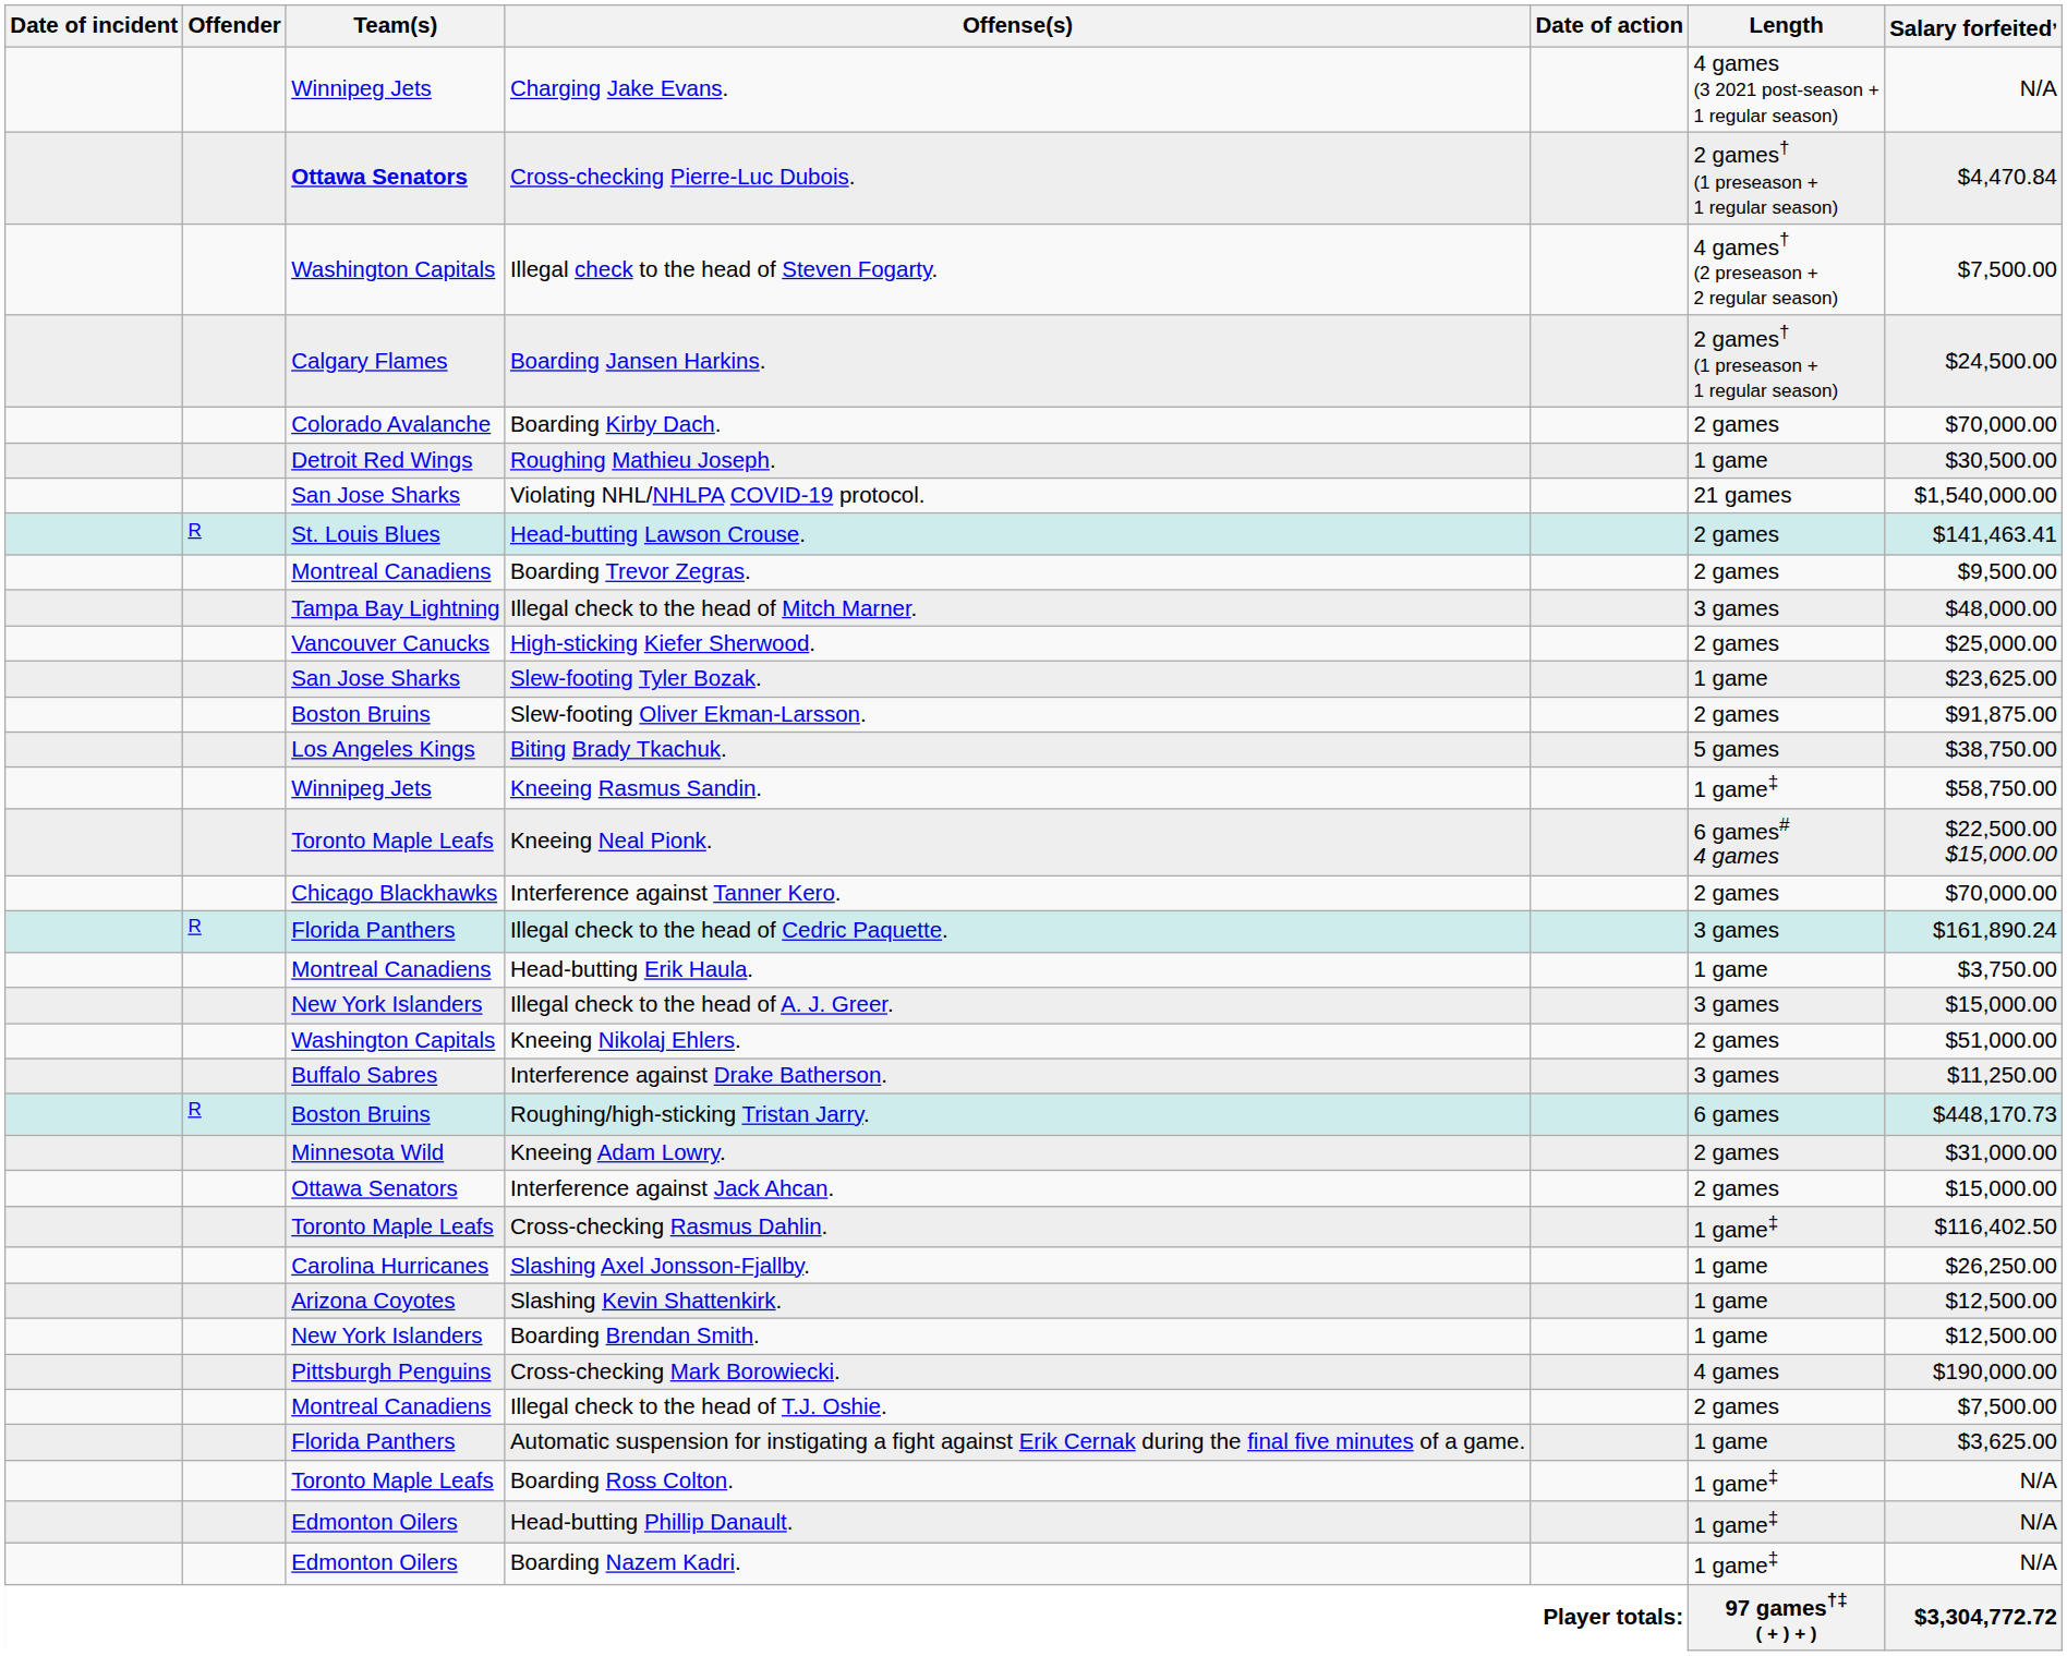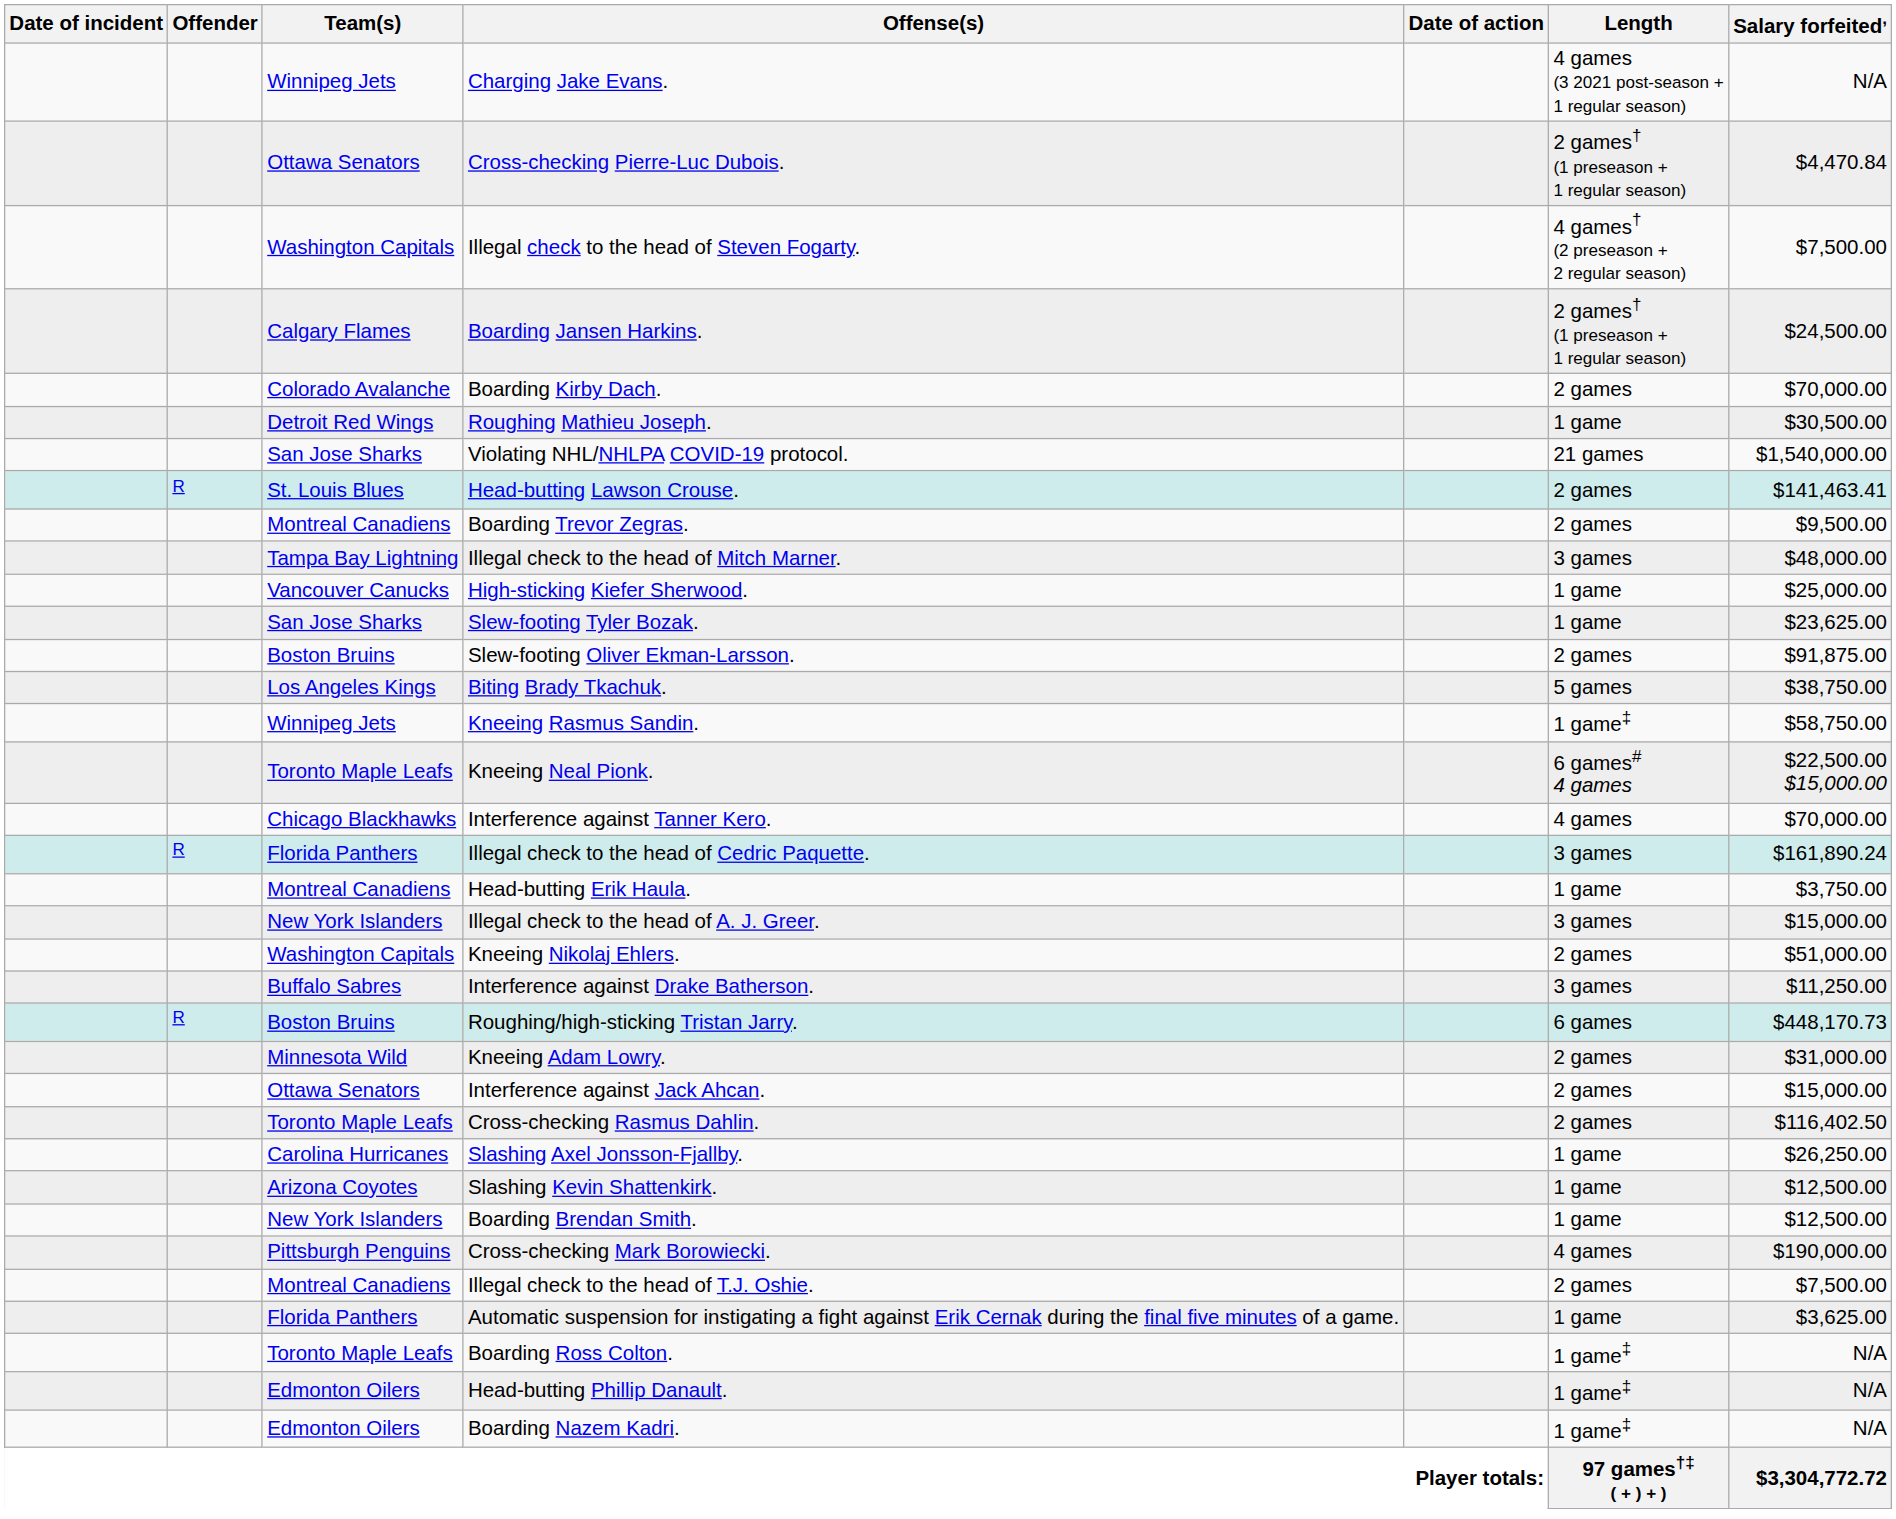Cross-checking Pierre-Luc Dubois. | Team(s): bold -> normal
High-sticking Kiefer Sherwood. | Length: 2 games -> 1 game
Interference against Tanner Kero. | Length: 2 games -> 4 games
Cross-checking Rasmus Dahlin. | Length: 1 game‡ -> 2 games
